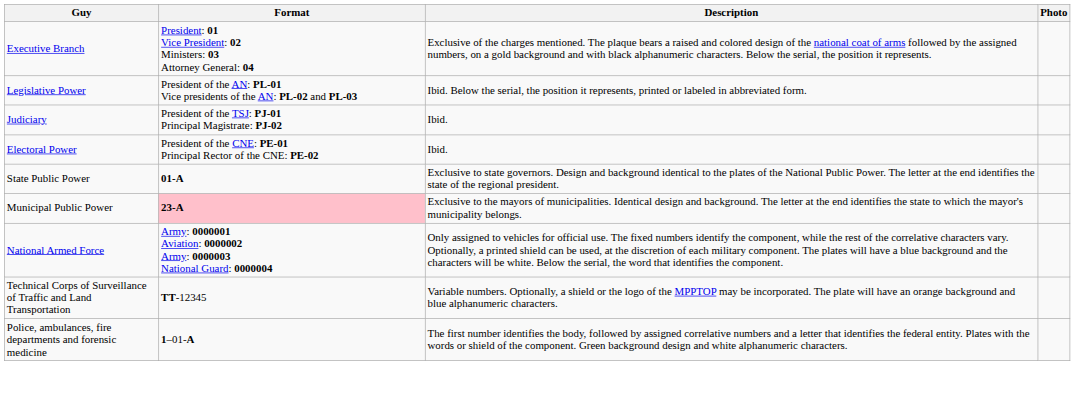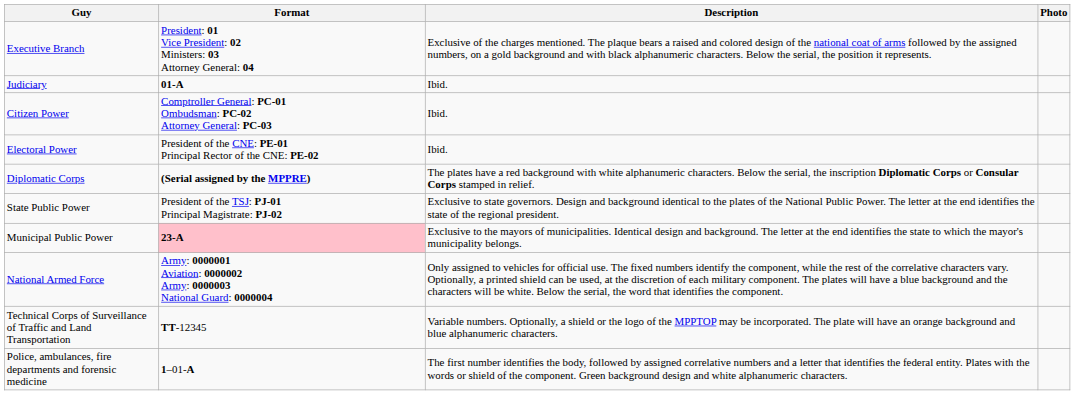- row: Legislative Power | President of the AN: PL-01 Vice presidents of the AN: PL-02 and PL-03 | Ibid. Below the serial, the position it represents, printed or labeled in abbreviated form.
Judiciary | Format: President of the TSJ: PJ-01 Principal Magistrate: PJ-02 -> 01-A
+ row: Citizen Power | Comptroller General: PC-01 Ombudsman: PC-02 Attorney General: PC-03 | Ibid.
+ row: Diplomatic Corps | (Serial assigned by the MPPRE) | The plates have a red background with white alphanumeric characters. Below the serial, the inscription Diplomatic Corps or Consular Corps stamped in relief.
State Public Power | Format: 01-A -> President of the TSJ: PJ-01 Principal Magistrate: PJ-02
